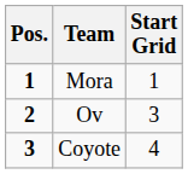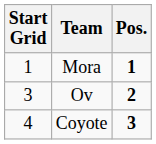columns swapped: Pos. <-> Start Grid
